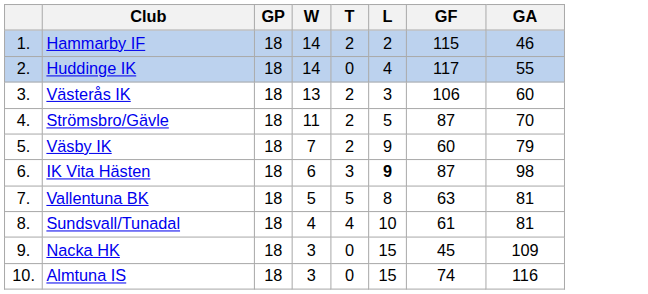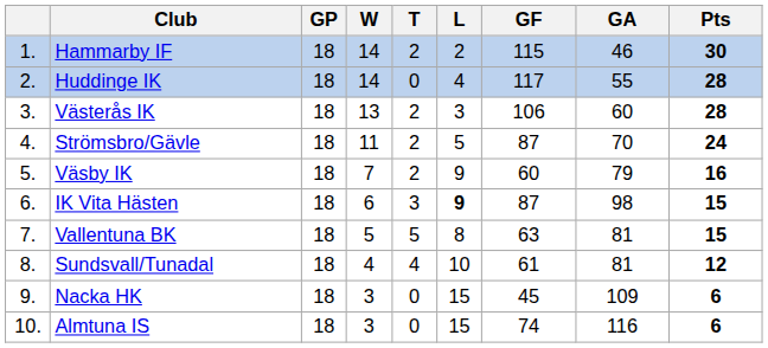+ column: Pts | 30 | 28 | 28 | 24 | 16 | 15 | 15 | 12 | 6 | 6
